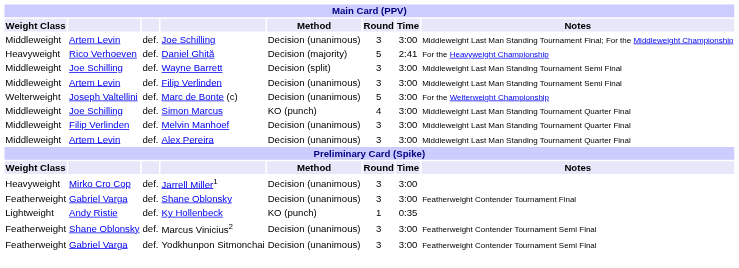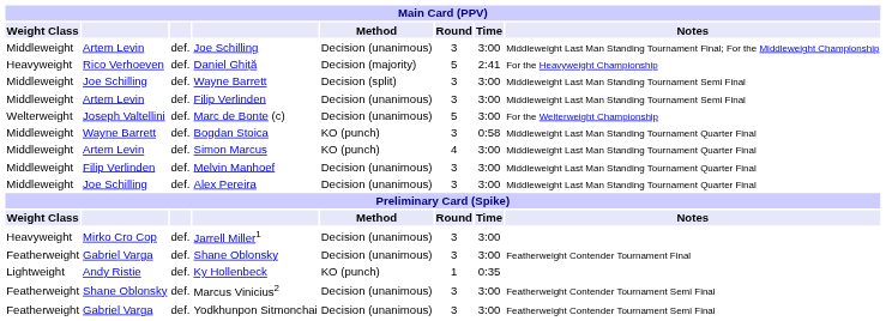+ row: Middleweight | Wayne Barrett | def. | Bogdan Stoica | KO (punch) | 3 | 0:58 | Middleweight Last Man Standing Tournament Quarter Final
Simon Marcus | column 2: Joe Schilling -> Artem Levin
Alex Pereira | column 2: Artem Levin -> Joe Schilling
